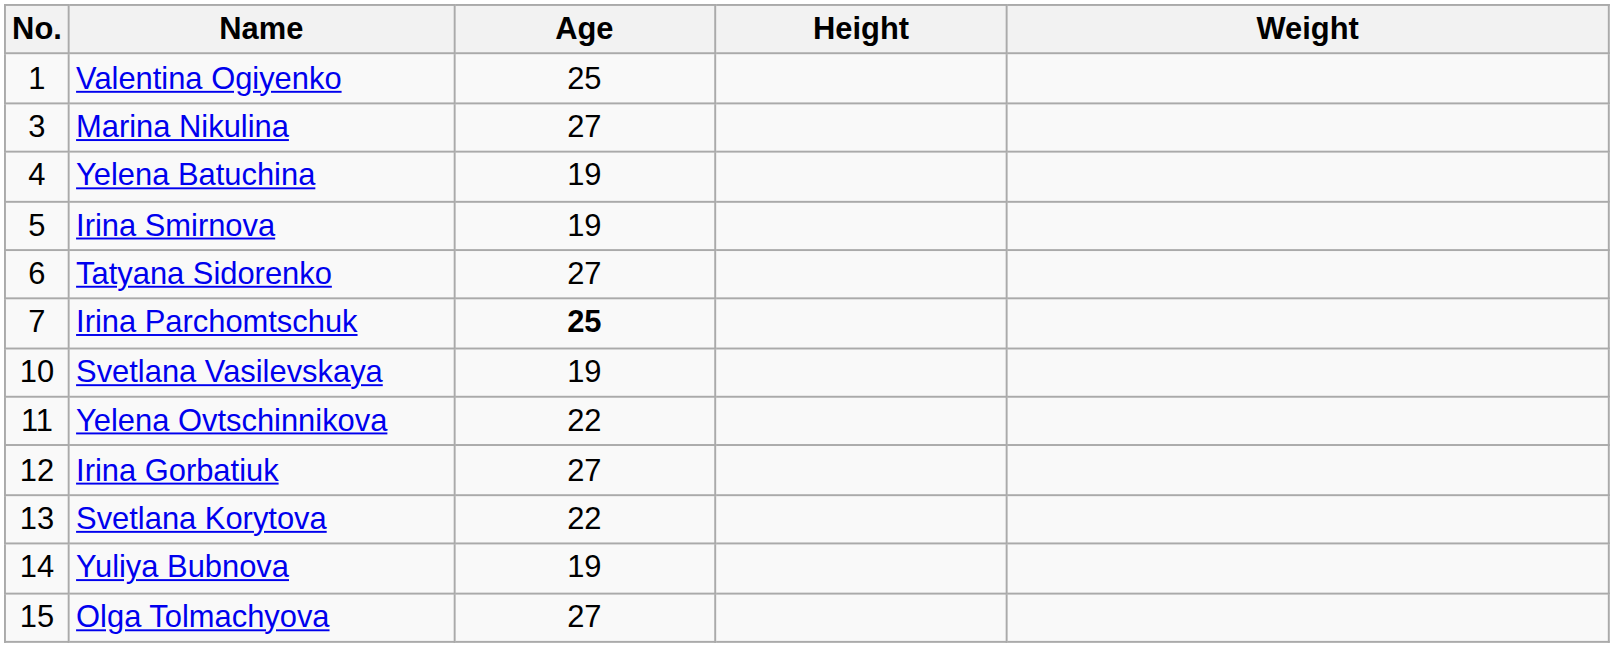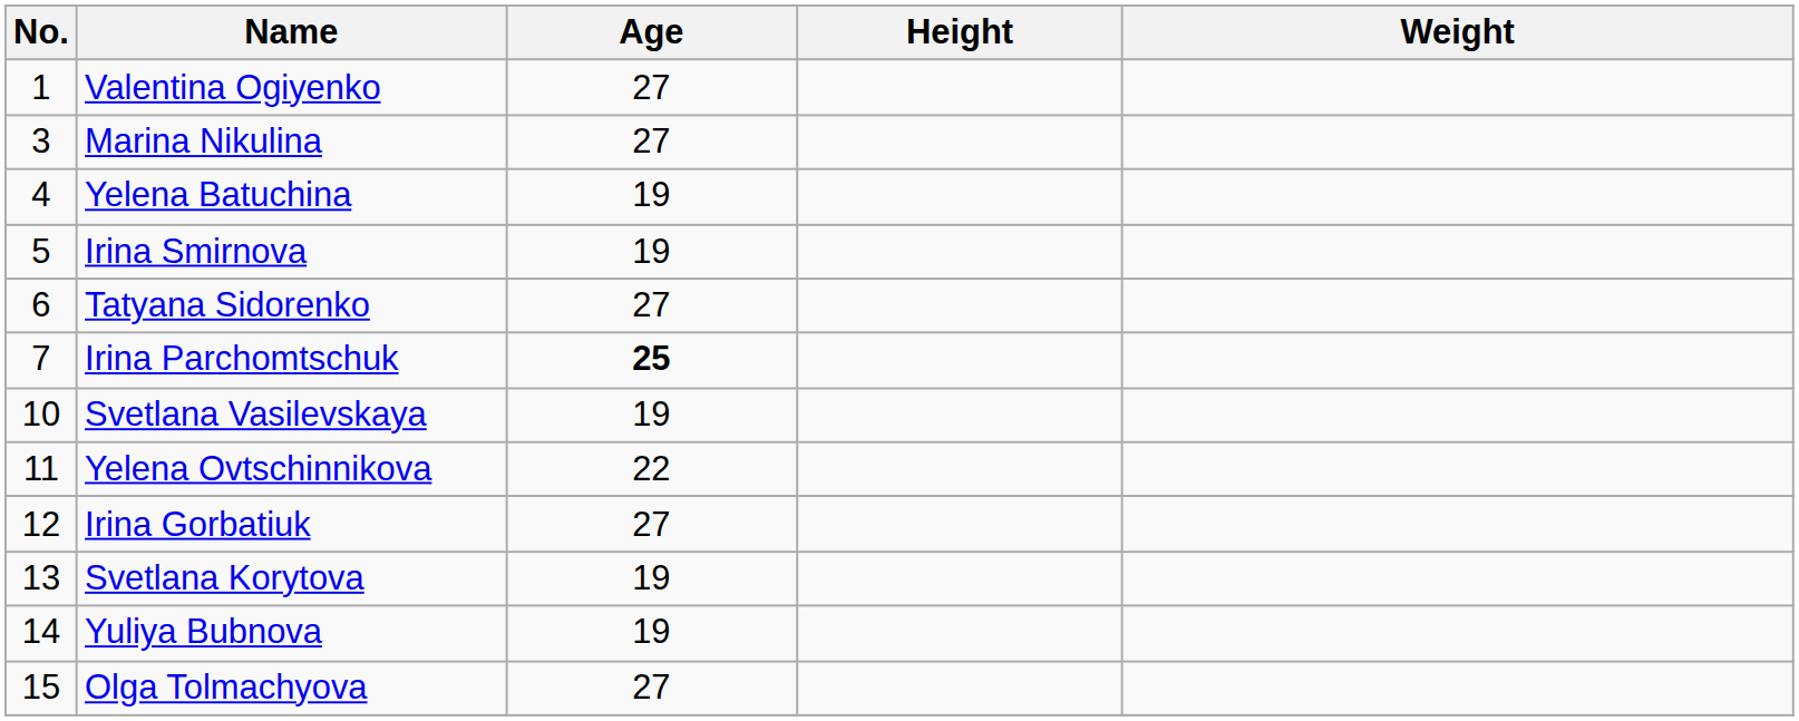Valentina Ogiyenko | Age: 25 -> 27
Svetlana Korytova | Age: 22 -> 19
